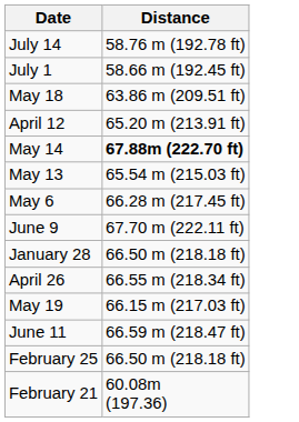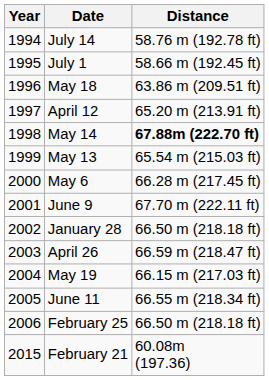+ column: Year | 1994 | 1995 | 1996 | 1997 | 1998 | 1999 | 2000 | 2001 | 2002 | 2003 | 2004 | 2005 | 2006 | 2015
April 26 | Distance: 66.55 m (218.34 ft) -> 66.59 m (218.47 ft)
June 11 | Distance: 66.59 m (218.47 ft) -> 66.55 m (218.34 ft)
